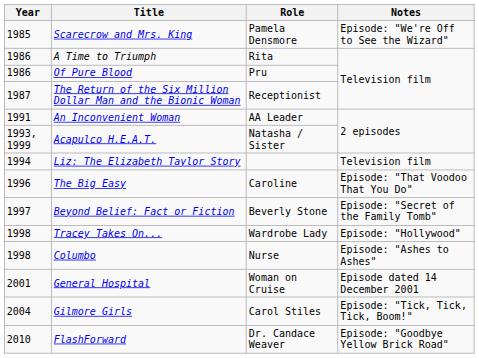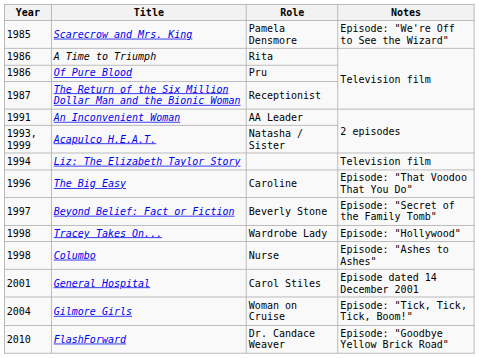General Hospital | Role: Woman on Cruise -> Carol Stiles
Gilmore Girls | Role: Carol Stiles -> Woman on Cruise
